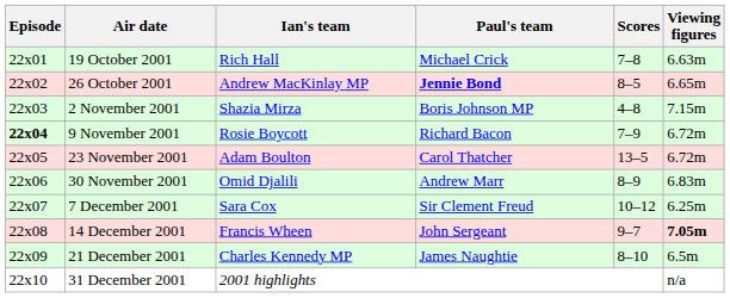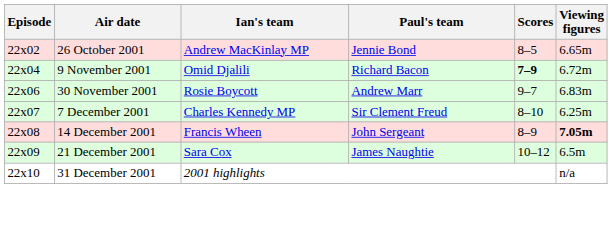- row: 22x01 | 19 October 2001 | Rich Hall | Michael Crick | 7–8 | 6.63m
26 October 2001 | Paul's team: bold -> normal
- row: 22x03 | 2 November 2001 | Shazia Mirza | Boris Johnson MP | 4–8 | 7.15m
9 November 2001 | Episode: bold -> normal
9 November 2001 | Ian's team: Rosie Boycott -> Omid Djalili
9 November 2001 | Scores: normal -> bold
- row: 22x05 | 23 November 2001 | Adam Boulton | Carol Thatcher | 13–5 | 6.72m
30 November 2001 | Ian's team: Omid Djalili -> Rosie Boycott
30 November 2001 | Scores: 8–9 -> 9–7
7 December 2001 | Ian's team: Sara Cox -> Charles Kennedy MP
7 December 2001 | Scores: 10–12 -> 8–10
14 December 2001 | Scores: 9–7 -> 8–9
21 December 2001 | Ian's team: Charles Kennedy MP -> Sara Cox
21 December 2001 | Scores: 8–10 -> 10–12
